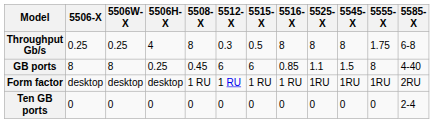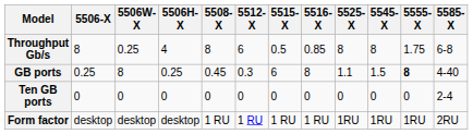Throughput Gb/s | 5506-X: 0.25 -> 8
Throughput Gb/s | 5512-X: 0.3 -> 6
Throughput Gb/s | 5516-X: 8 -> 0.85
GB ports | 5506-X: 8 -> 0.25
GB ports | 5512-X: 6 -> 0.3
GB ports | 5516-X: 0.85 -> 8
GB ports | 5555-X: normal -> bold
rows swapped: Ten GB ports <-> Form factor
